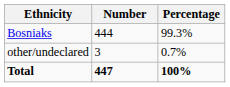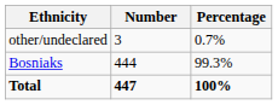rows swapped: Bosniaks <-> other/undeclared
